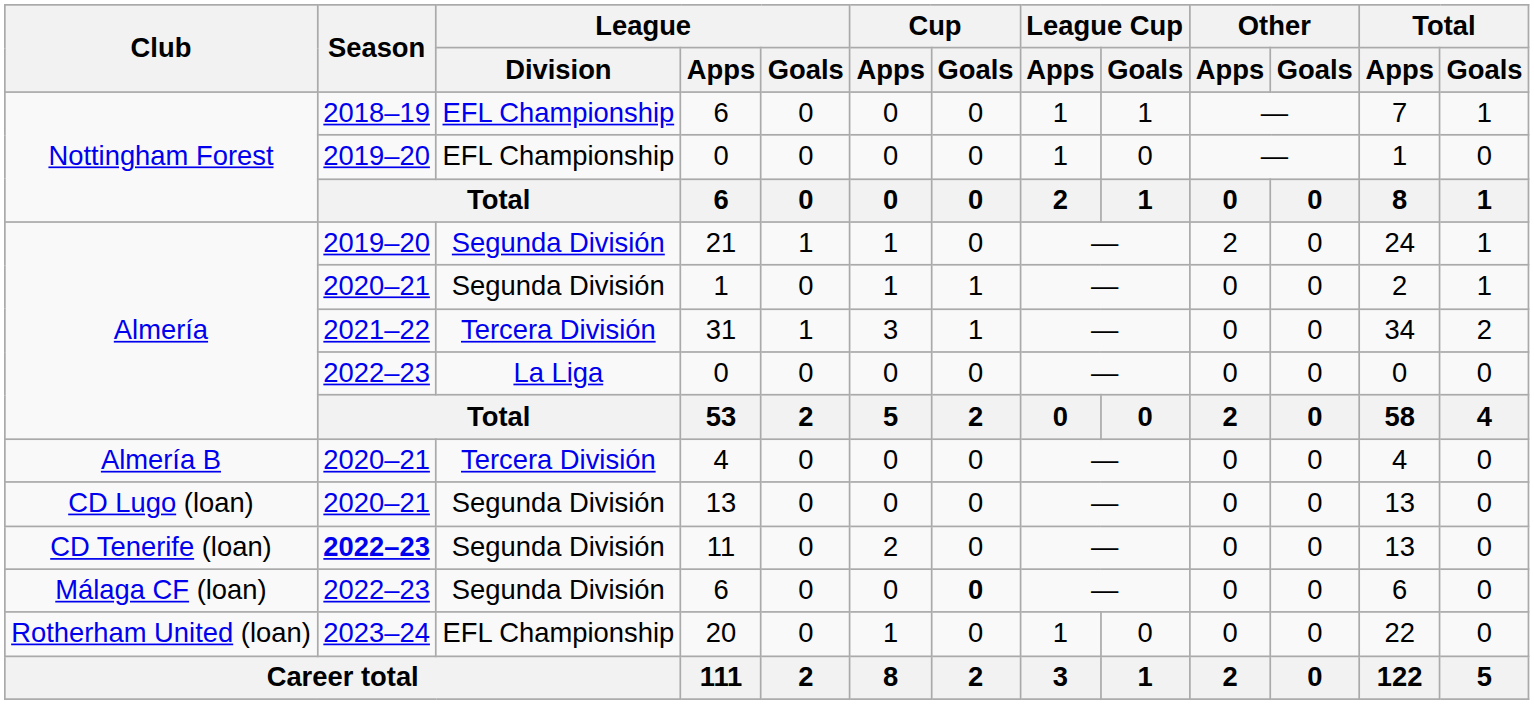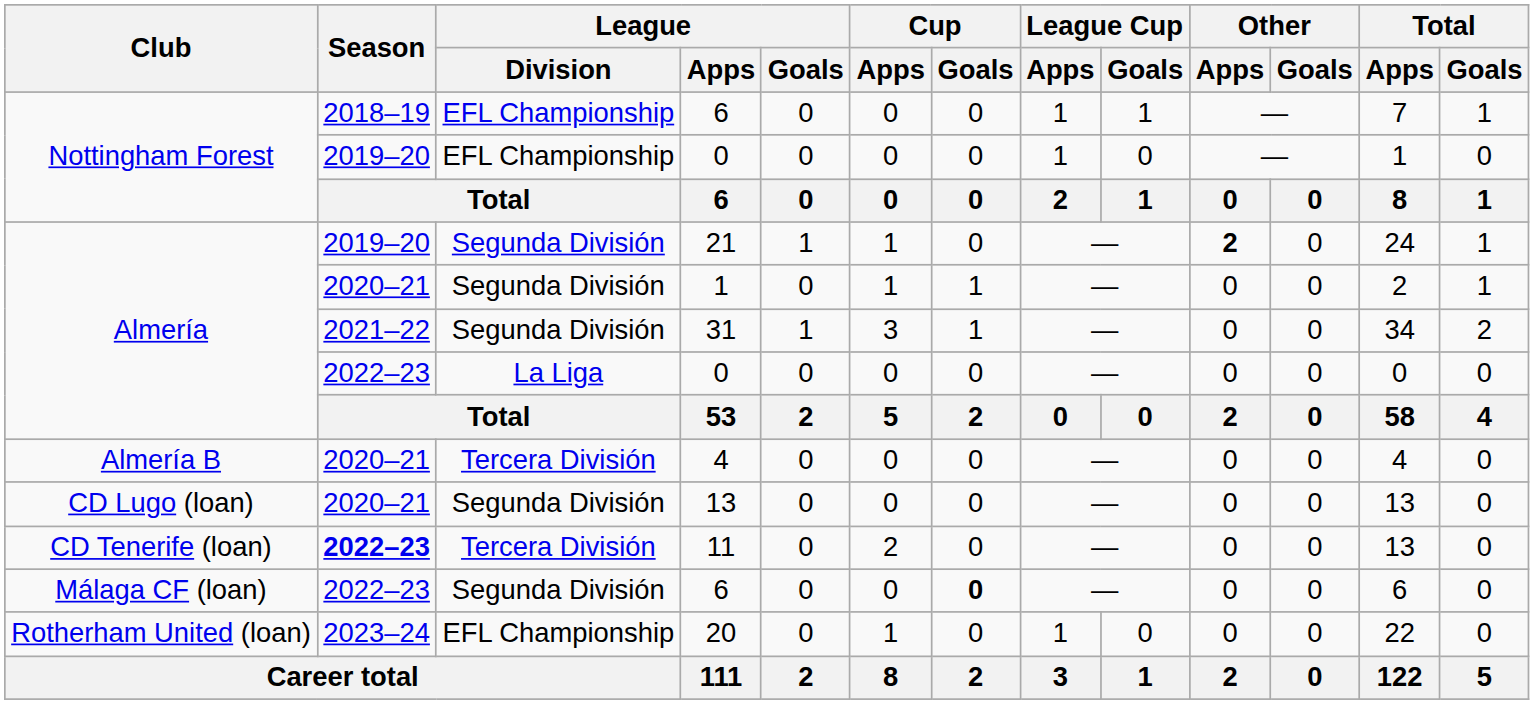21 | Other / Apps: normal -> bold
31 | League / Division: Tercera División -> Segunda División
11 | League / Division: Segunda División -> Tercera División
